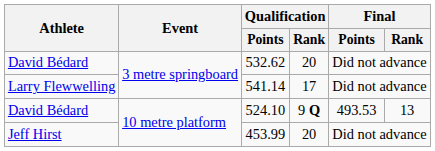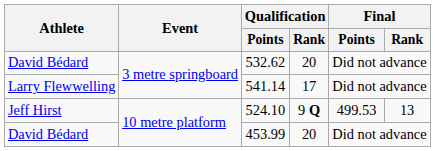524.10 | Athlete: David Bédard -> Jeff Hirst
524.10 | Final / Points: 493.53 -> 499.53
453.99 | Athlete: Jeff Hirst -> David Bédard
